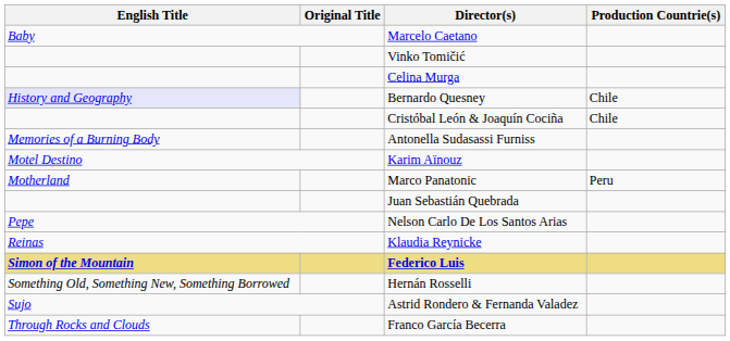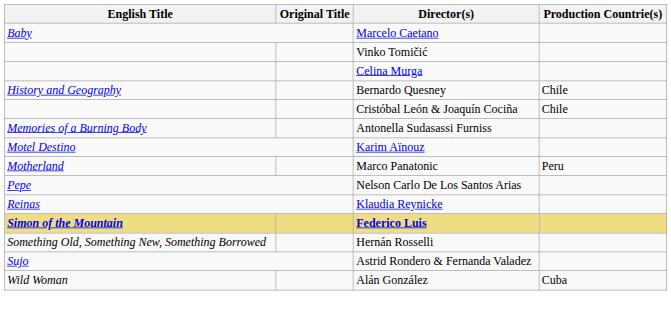Bernardo Quesney | English Title: lavender background -> no background
- row: Juan Sebastián Quebrada
- row: Through Rocks and Clouds | Franco García Becerra
+ row: Wild Woman | Alán González | Cuba
